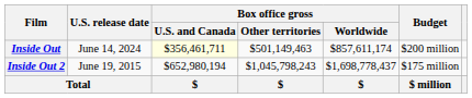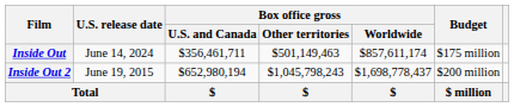Inside Out | Box office gross / U.S. and Canada: lightyellow background -> no background
Inside Out | Budget: $200 million -> $175 million
Inside Out 2 | Budget: $175 million -> $200 million
